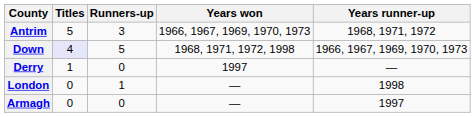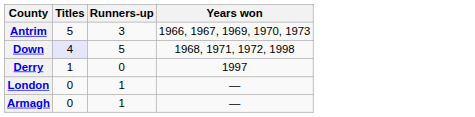- column: Years runner-up | 1968, 1971, 1972 | 1966, 1967, 1969, 1970, 1973 | — | 1998 | 1997
Armagh | Runners-up: 0 -> 1
